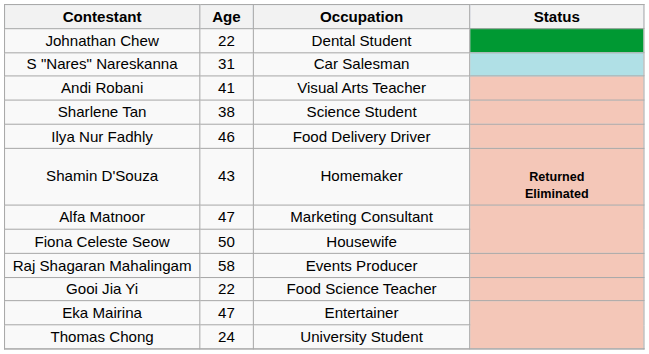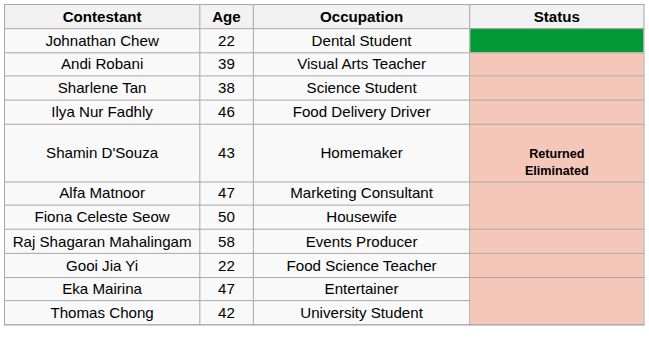- row: S "Nares" Nareskanna | 31 | Car Salesman
Andi Robani | Age: 41 -> 39
Thomas Chong | Age: 24 -> 42
